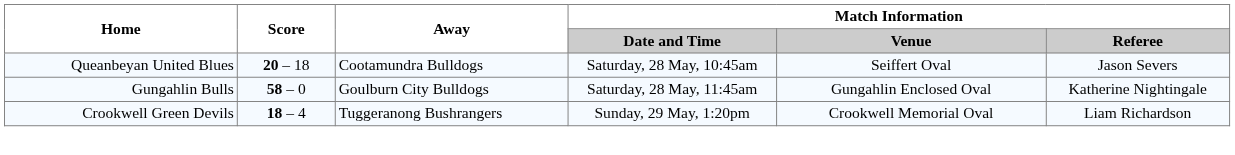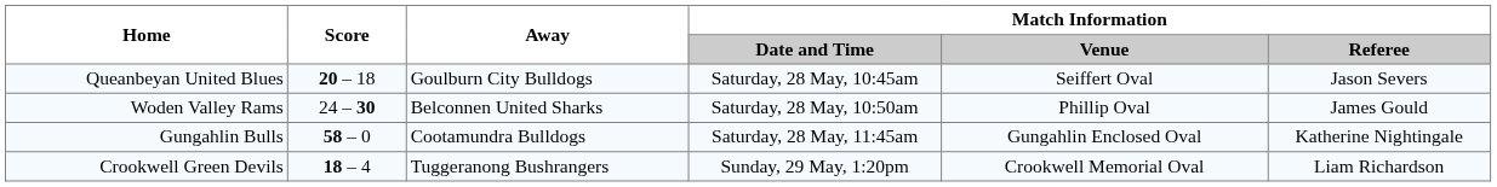Queanbeyan United Blues | Away: Cootamundra Bulldogs -> Goulburn City Bulldogs
+ row: Woden Valley Rams | 24 – 30 | Belconnen United Sharks | Saturday, 28 May, 10:50am | Phillip Oval | James Gould
Gungahlin Bulls | Away: Goulburn City Bulldogs -> Cootamundra Bulldogs
